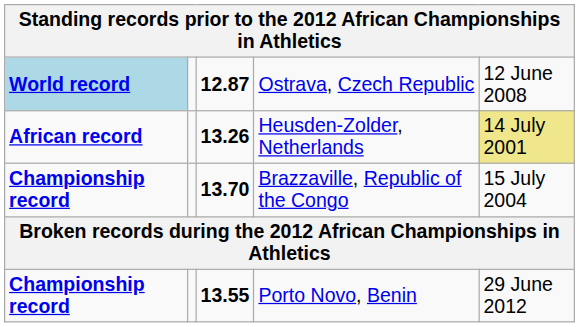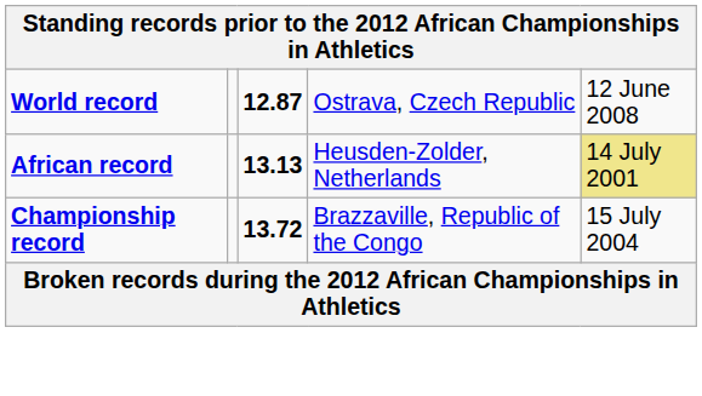Ostrava, Czech Republic | column 1: lightblue background -> no background
Heusden-Zolder, Netherlands | column 3: 13.26 -> 13.13
Brazzaville, Republic of the Congo | column 3: 13.70 -> 13.72
- row: Championship record | 13.55 | Porto Novo, Benin | 29 June 2012
